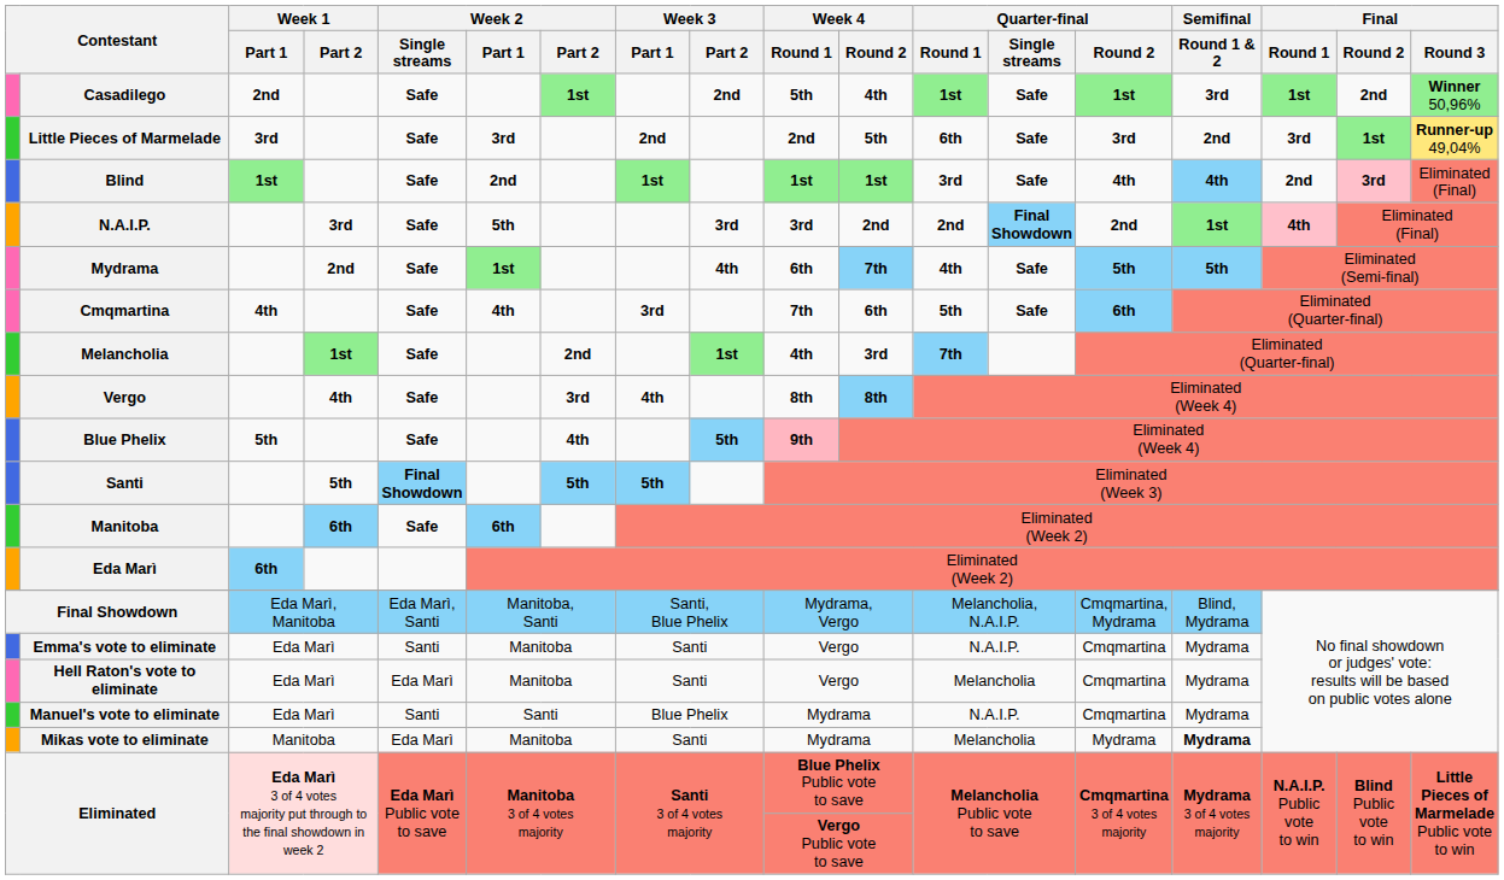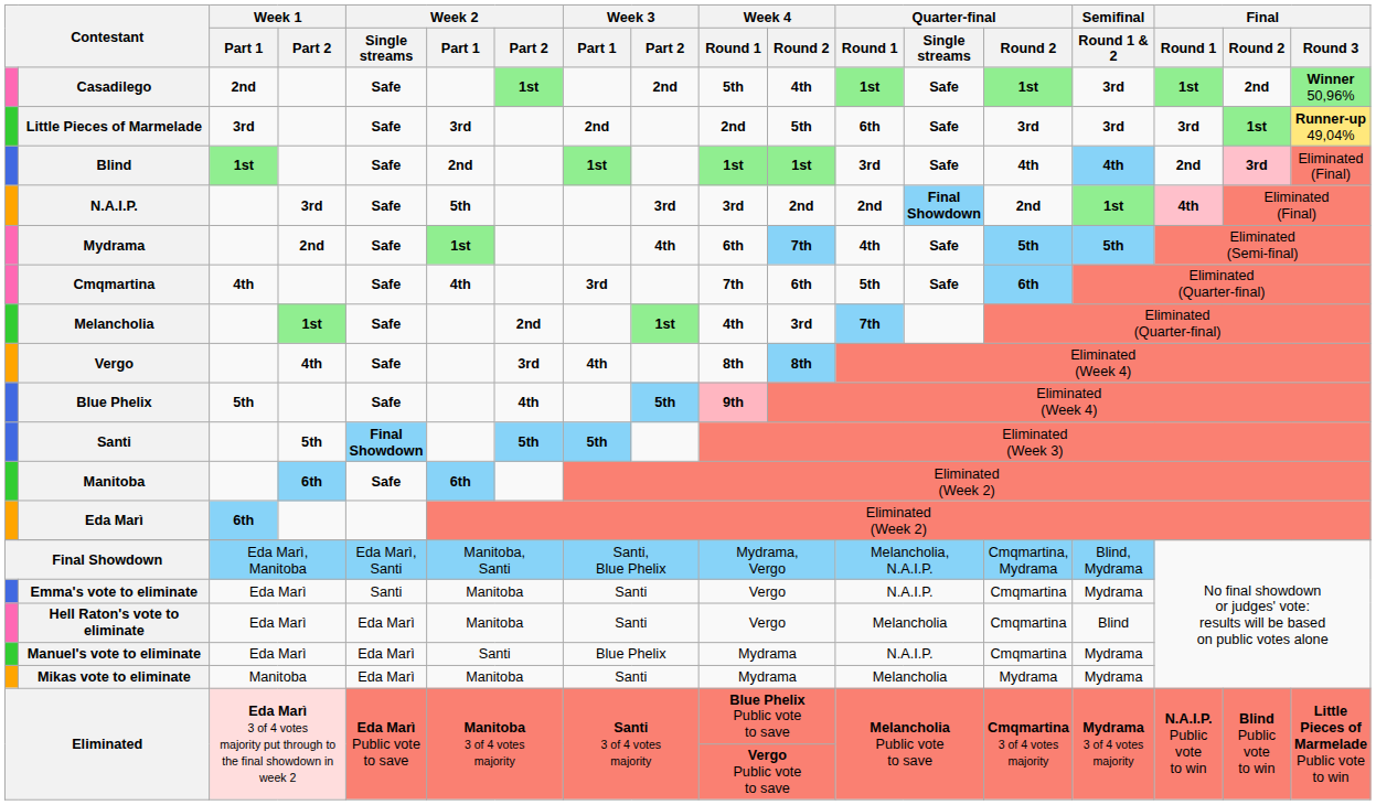Little Pieces of Marmelade | Semifinal / Round 1 & 2: 2nd -> 3rd
Hell Raton's vote to eliminate | Semifinal / Round 1 & 2: Mydrama -> Blind
Manuel's vote to eliminate | Week 2 / Single streams: Santi -> Eda Marì
Mikas vote to eliminate | Semifinal / Round 1 & 2: bold -> normal
